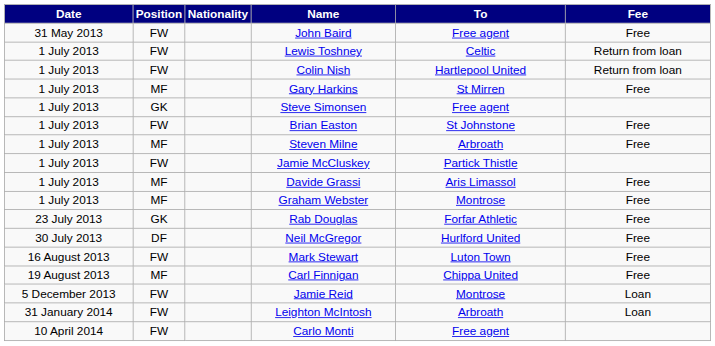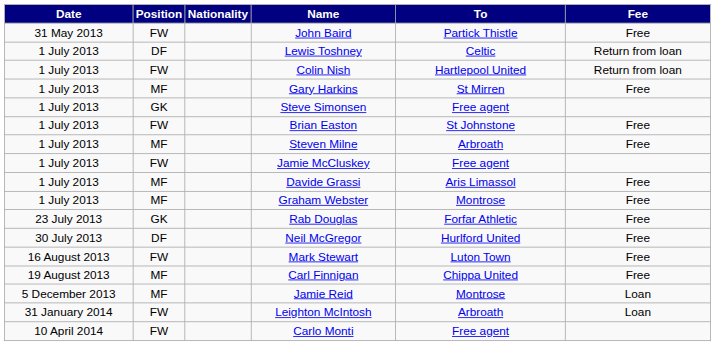John Baird | To: Free agent -> Partick Thistle
Lewis Toshney | Position: FW -> DF
Jamie McCluskey | To: Partick Thistle -> Free agent
Jamie Reid | Position: FW -> MF
